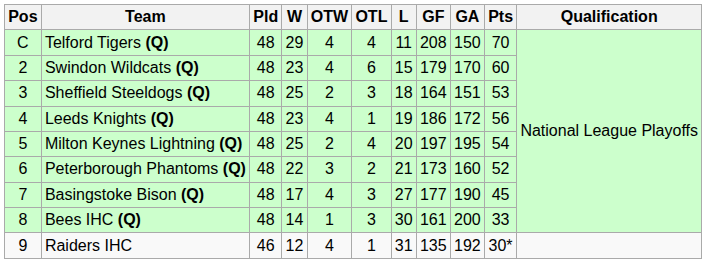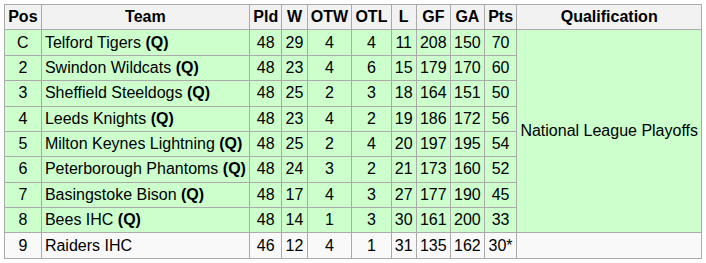Sheffield Steeldogs (Q) | Pts: 53 -> 50
Leeds Knights (Q) | OTL: 1 -> 2
Peterborough Phantoms (Q) | W: 22 -> 24
Raiders IHC | GA: 192 -> 162
